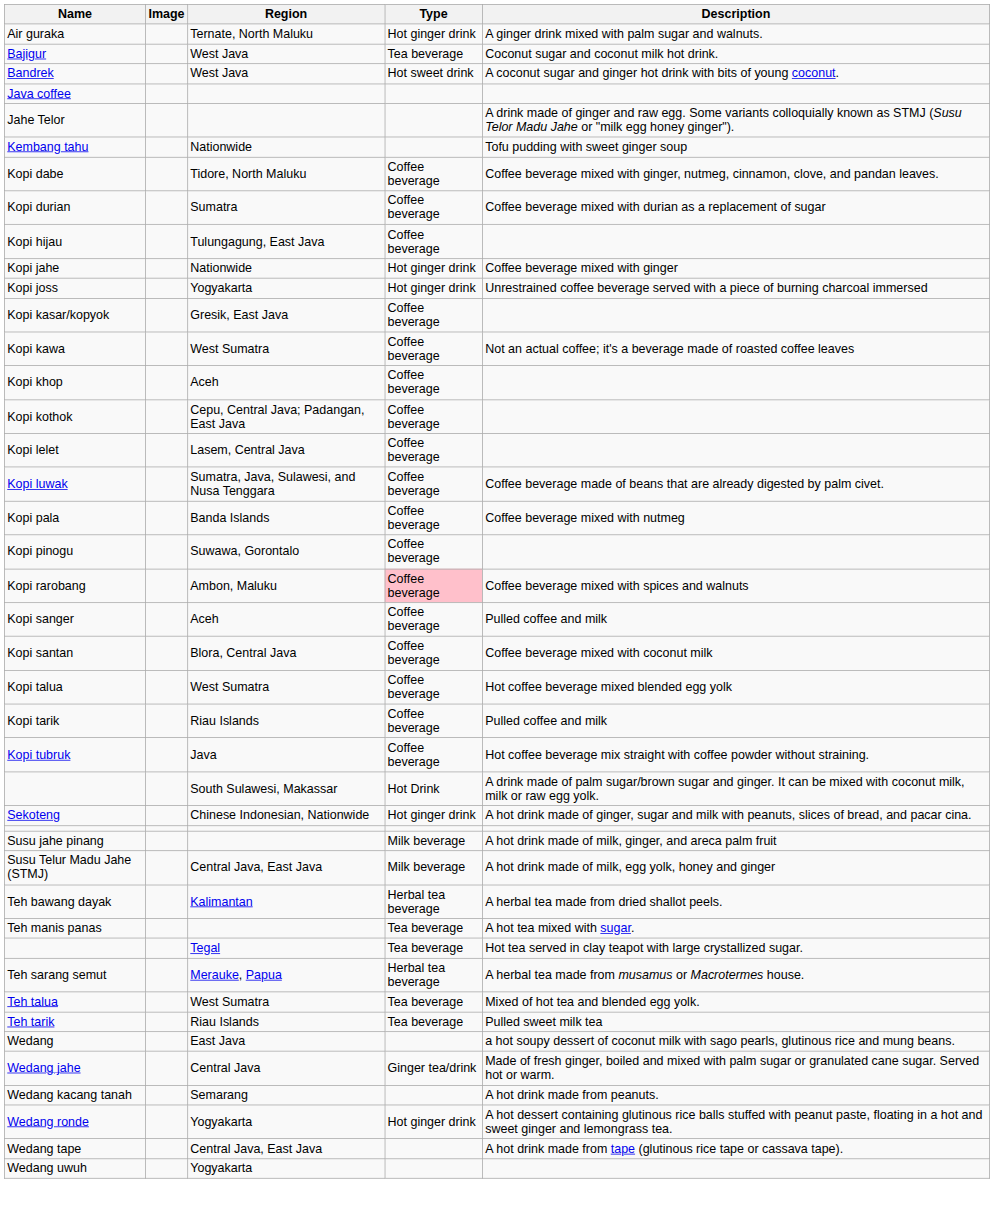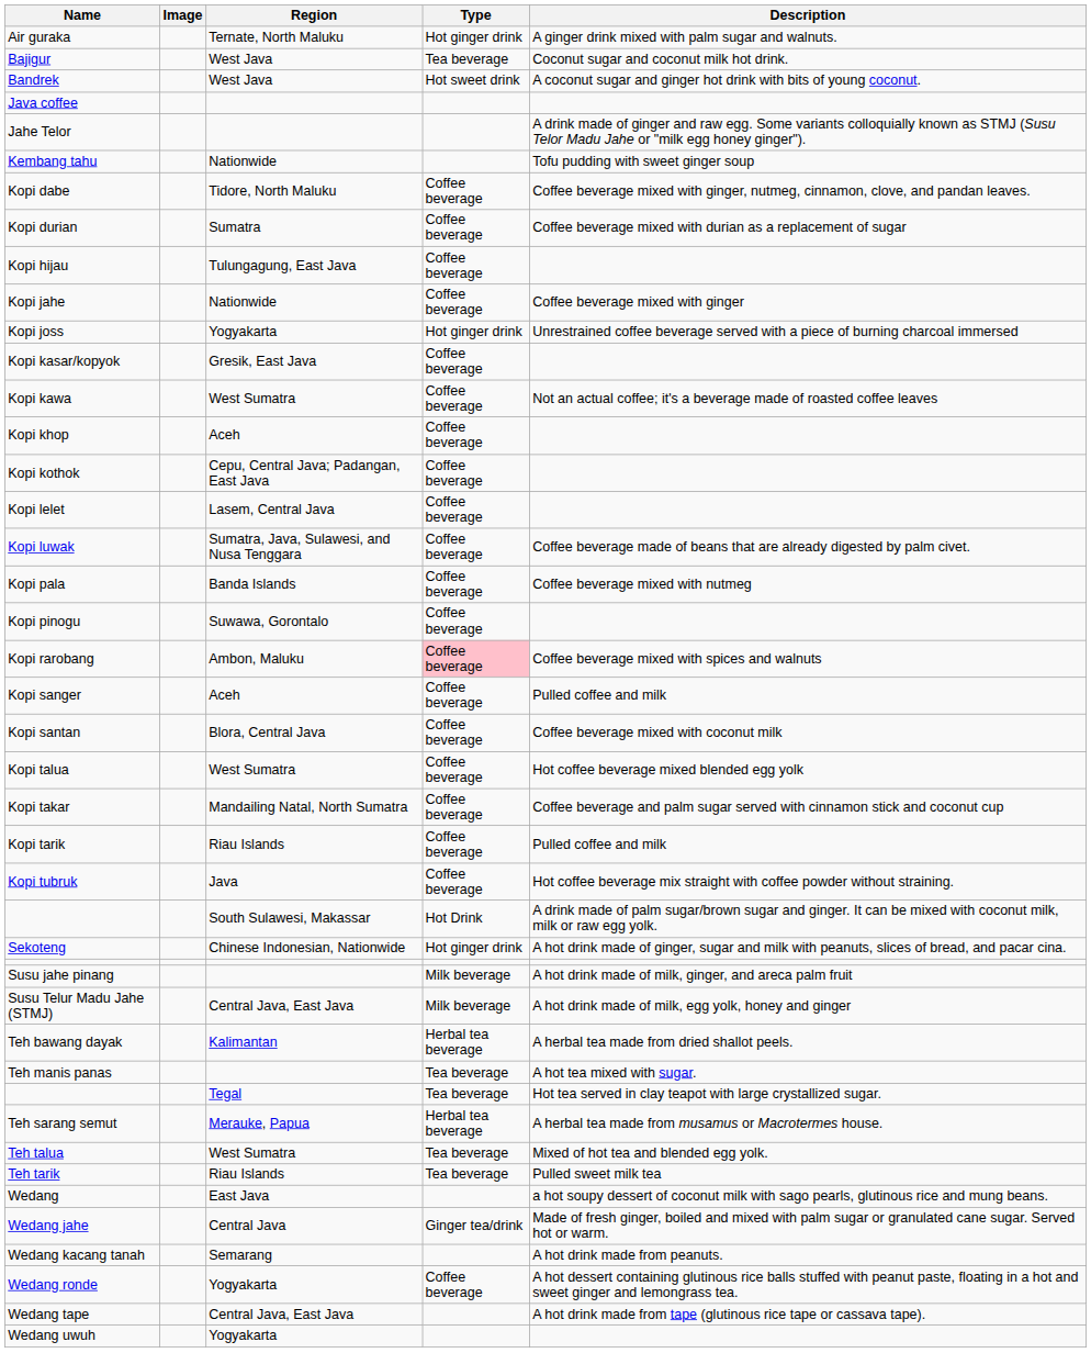Kopi jahe | Type: Hot ginger drink -> Coffee beverage
+ row: Kopi takar | Mandailing Natal, North Sumatra | Coffee beverage | Coffee beverage and palm sugar served with cinnamon stick and coconut cup
Wedang ronde | Type: Hot ginger drink -> Coffee beverage
